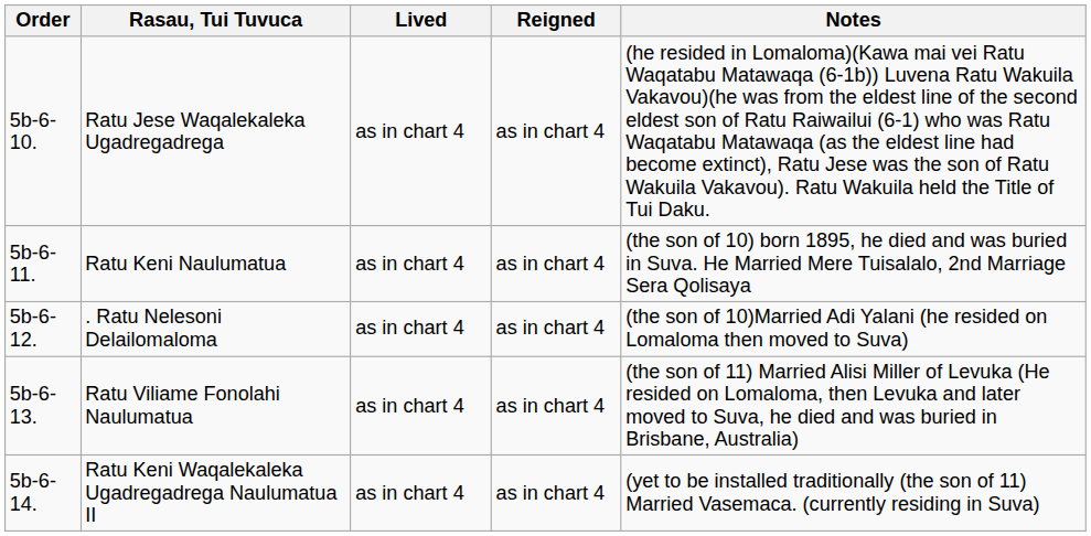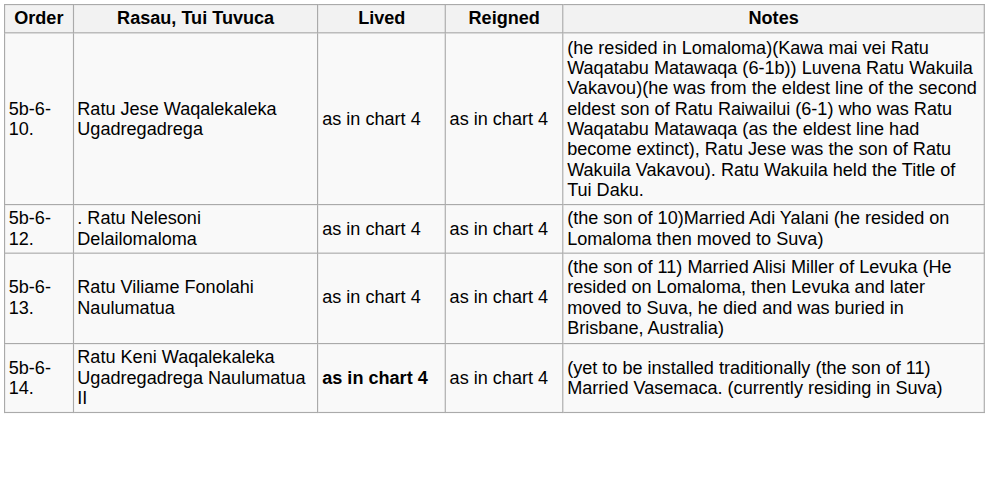- row: 5b-6-11. | Ratu Keni Naulumatua | as in chart 4 | as in chart 4 | (the son of 10) born 1895, he died and was buried in Suva. He Married Mere Tuisalalo, 2nd Marriage Sera Qolisaya
Ratu Keni Waqalekaleka Ugadregadrega Naulumatua II | Lived: normal -> bold
